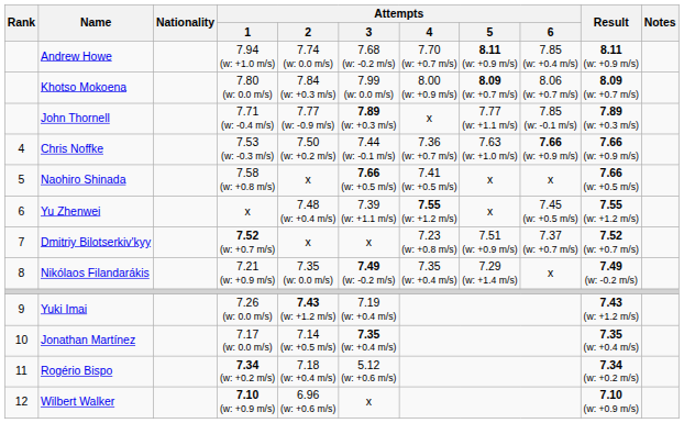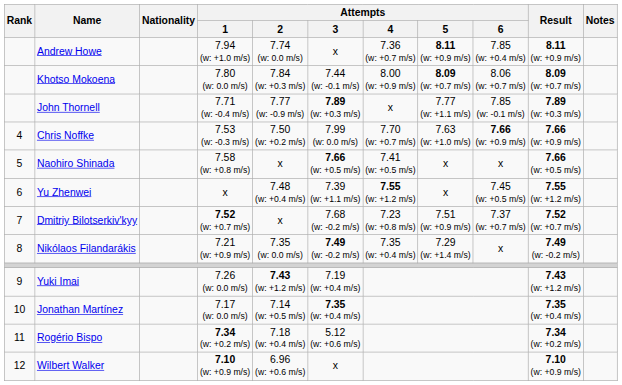Andrew Howe | Attempts / 3: 7.68 (w: -0.2 m/s) -> x
Andrew Howe | Attempts / 4: 7.70 (w: +0.7 m/s) -> 7.36 (w: +0.7 m/s)
Khotso Mokoena | Attempts / 3: 7.99 (w: 0.0 m/s) -> 7.44 (w: -0.1 m/s)
Chris Noffke | Attempts / 3: 7.44 (w: -0.1 m/s) -> 7.99 (w: 0.0 m/s)
Chris Noffke | Attempts / 4: 7.36 (w: +0.7 m/s) -> 7.70 (w: +0.7 m/s)
Dmitriy Bilotserkiv'kyy | Attempts / 3: x -> 7.68 (w: -0.2 m/s)
